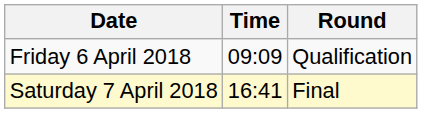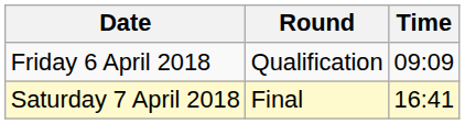columns swapped: Time <-> Round
